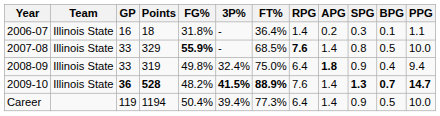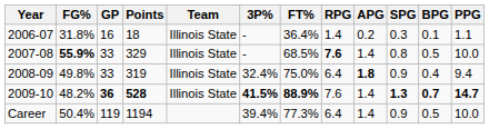columns swapped: Team <-> FG%
